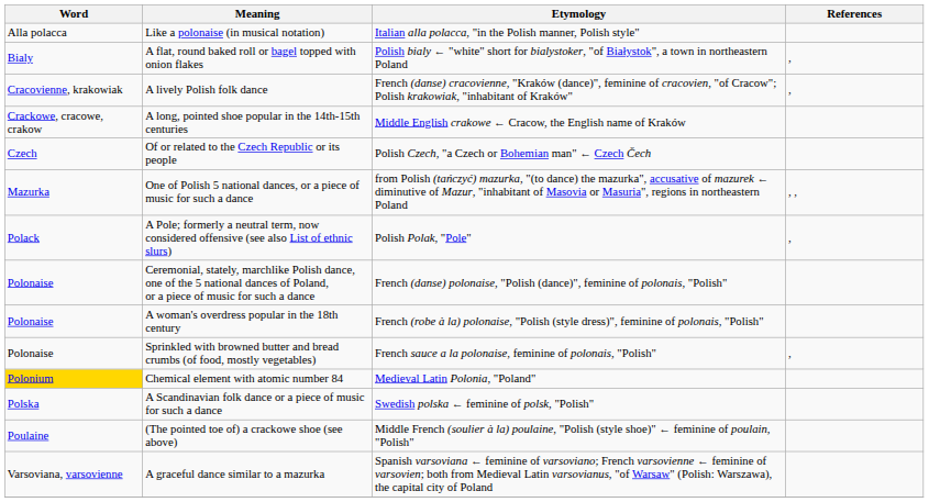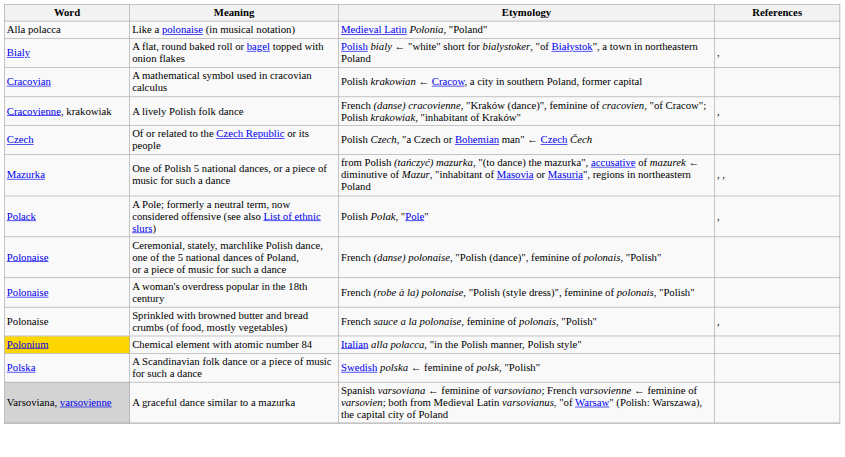Like a polonaise (in musical notation) | Etymology: Italian alla polacca, "in the Polish manner, Polish style" -> Medieval Latin Polonia, "Poland"
+ row: Cracovian | A mathematical symbol used in cracovian calculus | Polish krakowian ← Cracow, a city in southern Poland, former capital
- row: Crackowe, cracowe, crakow | A long, pointed shoe popular in the 14th-15th centuries | Middle English crakowe ← Cracow, the English name of Kraków
Chemical element with atomic number 84 | Etymology: Medieval Latin Polonia, "Poland" -> Italian alla polacca, "in the Polish manner, Polish style"
- row: Poulaine | (The pointed toe of) a crackowe shoe (see above) | Middle French (soulier à la) poulaine, "Polish (style shoe)" ← feminine of poulain, "Polish"
A graceful dance similar to a mazurka | Word: no background -> lightgrey background
